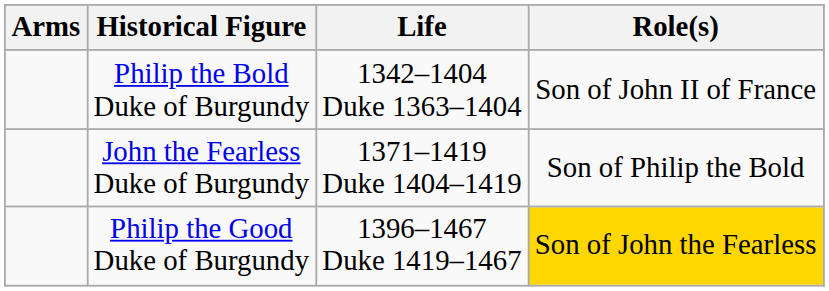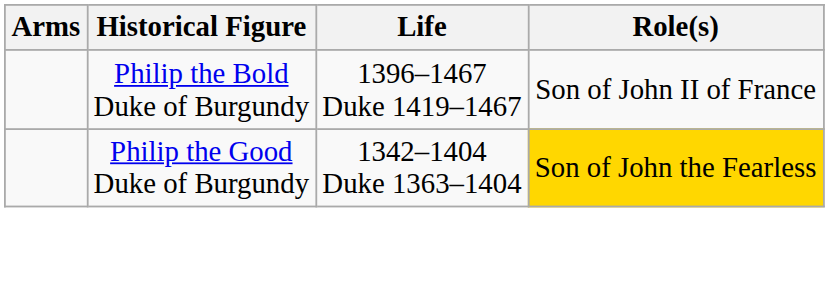Philip the Bold Duke of Burgundy | Life: 1342–1404 Duke 1363–1404 -> 1396–1467 Duke 1419–1467
- row: John the Fearless Duke of Burgundy | 1371–1419 Duke 1404–1419 | Son of Philip the Bold
Philip the Good Duke of Burgundy | Life: 1396–1467 Duke 1419–1467 -> 1342–1404 Duke 1363–1404
